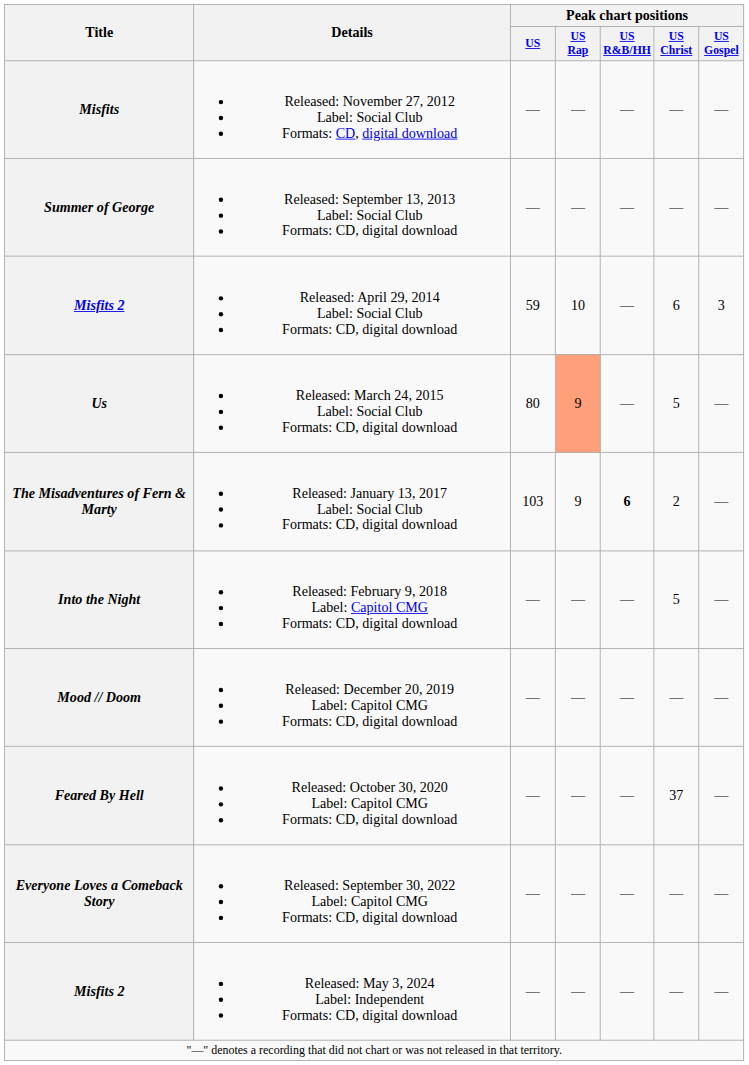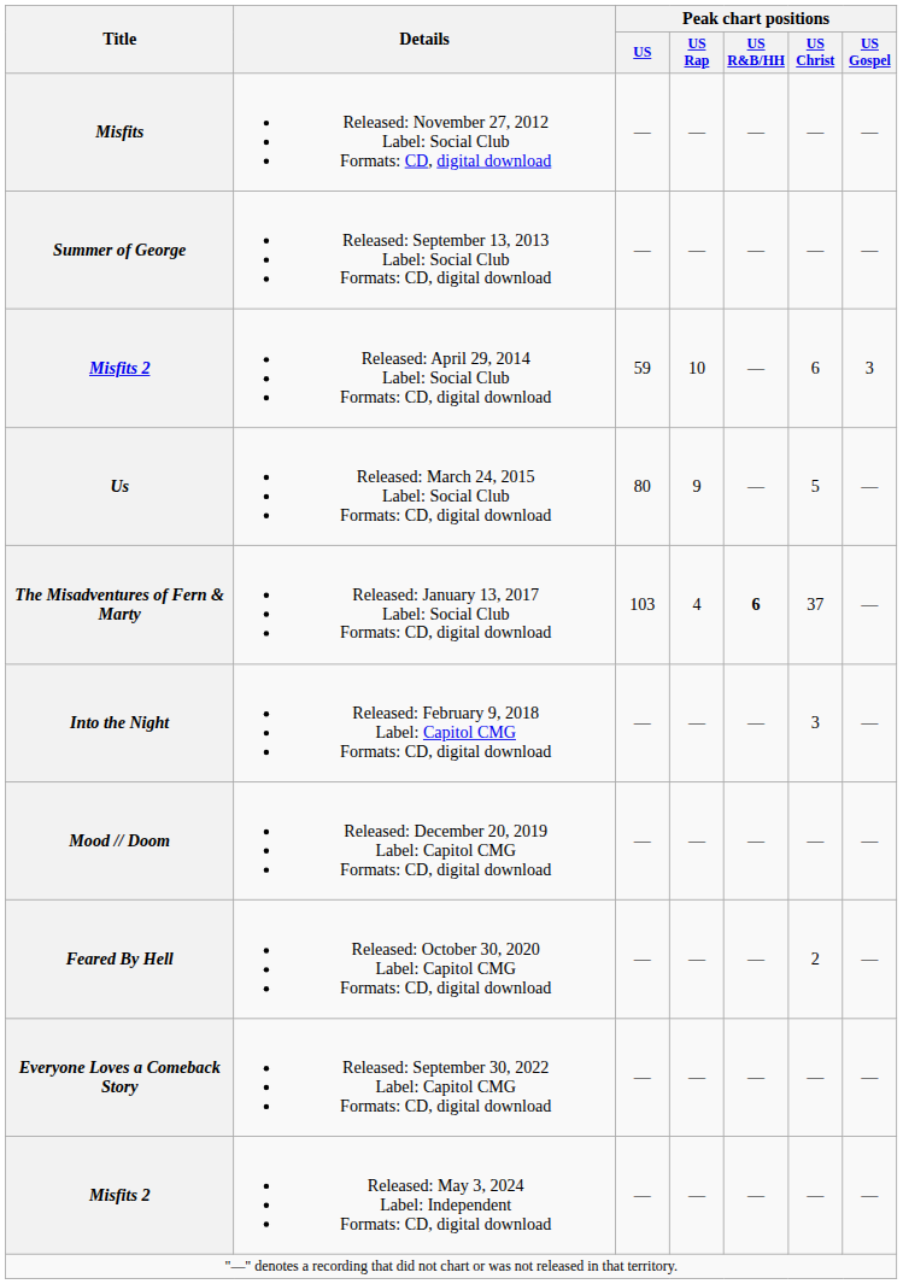Us | Peak chart positions / US Rap: lightsalmon background -> no background
The Misadventures of Fern & Marty | Peak chart positions / US Rap: 9 -> 4
The Misadventures of Fern & Marty | Peak chart positions / US Christ: 2 -> 37
Into the Night | Peak chart positions / US Christ: 5 -> 3
Feared By Hell | Peak chart positions / US Christ: 37 -> 2
